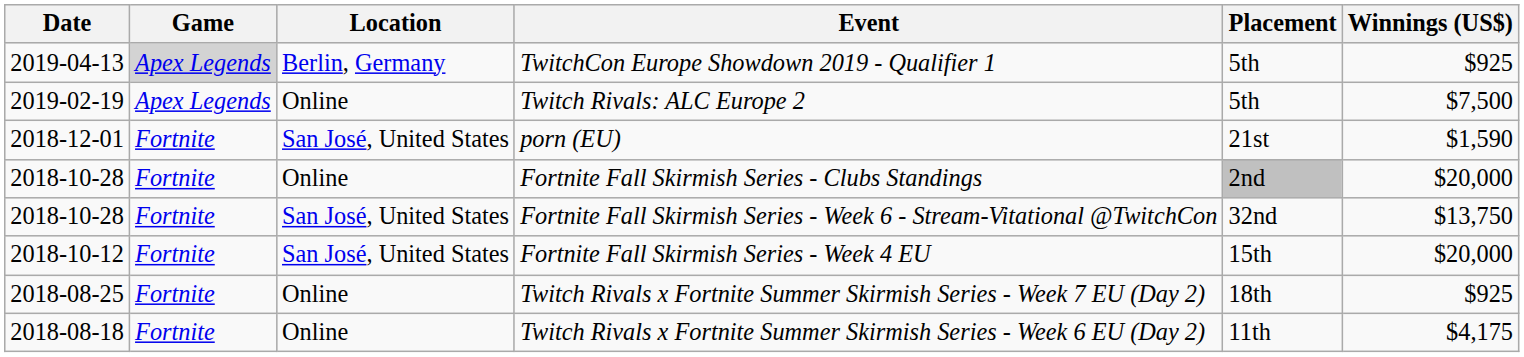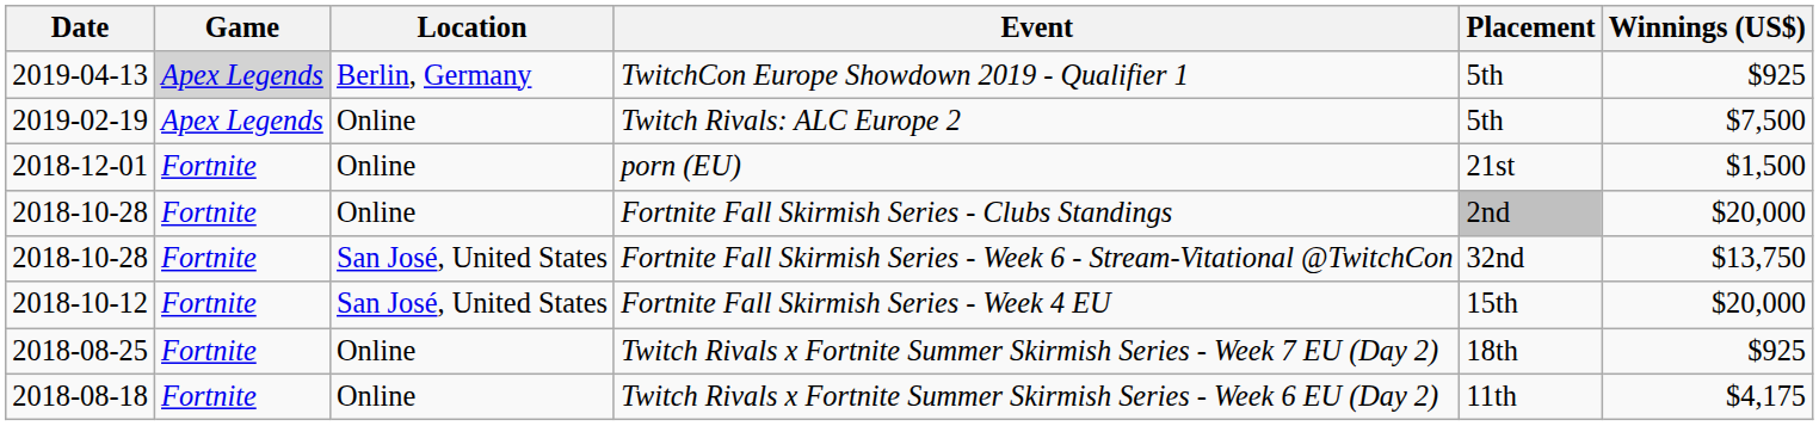porn (EU) | Location: San José, United States -> Online
porn (EU) | Winnings (US$): $1,590 -> $1,500
